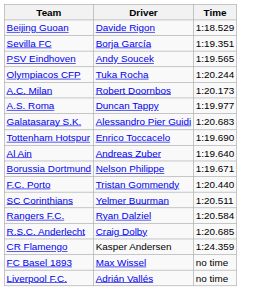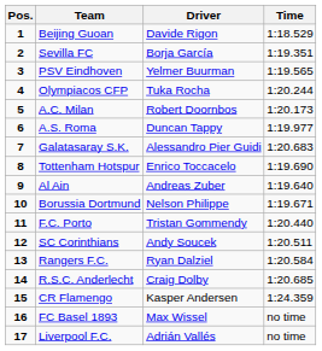+ column: Pos. | 1 | 2 | 3 | 4 | 5 | 6 | 7 | 8 | 9 | 10 | 11 | 12 | 13 | 14 | 15 | 16 | 17
PSV Eindhoven | Driver: Andy Soucek -> Yelmer Buurman
SC Corinthians | Driver: Yelmer Buurman -> Andy Soucek
